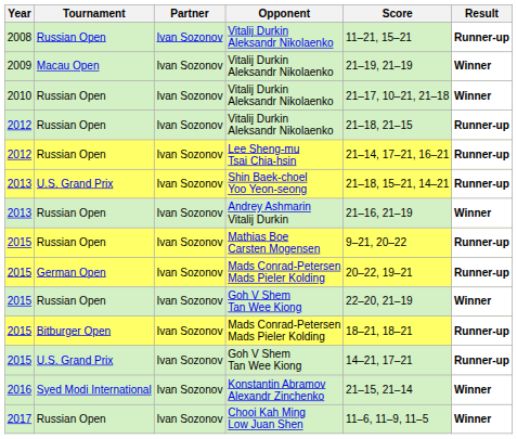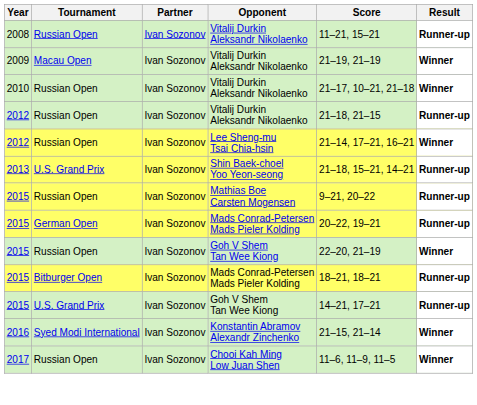Lee Sheng-mu Tsai Chia-hsin | Result: Runner-up -> Winner
- row: 2013 | Russian Open | Ivan Sozonov | Andrey Ashmarin Vitalij Durkin | 21–16, 21–19 | Winner
